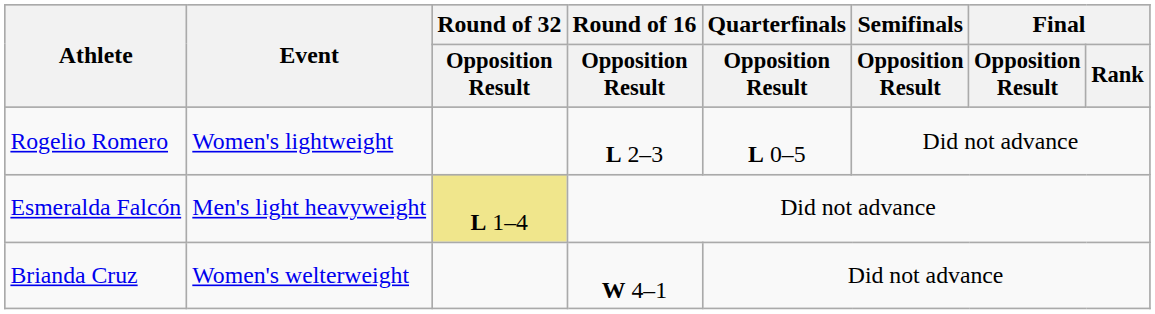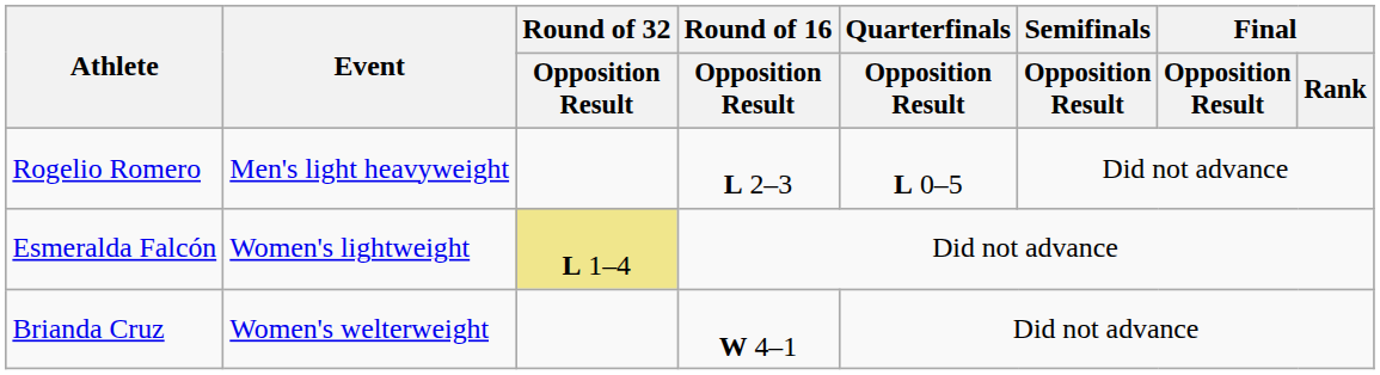Rogelio Romero | Event: Women's lightweight -> Men's light heavyweight
Esmeralda Falcón | Event: Men's light heavyweight -> Women's lightweight
